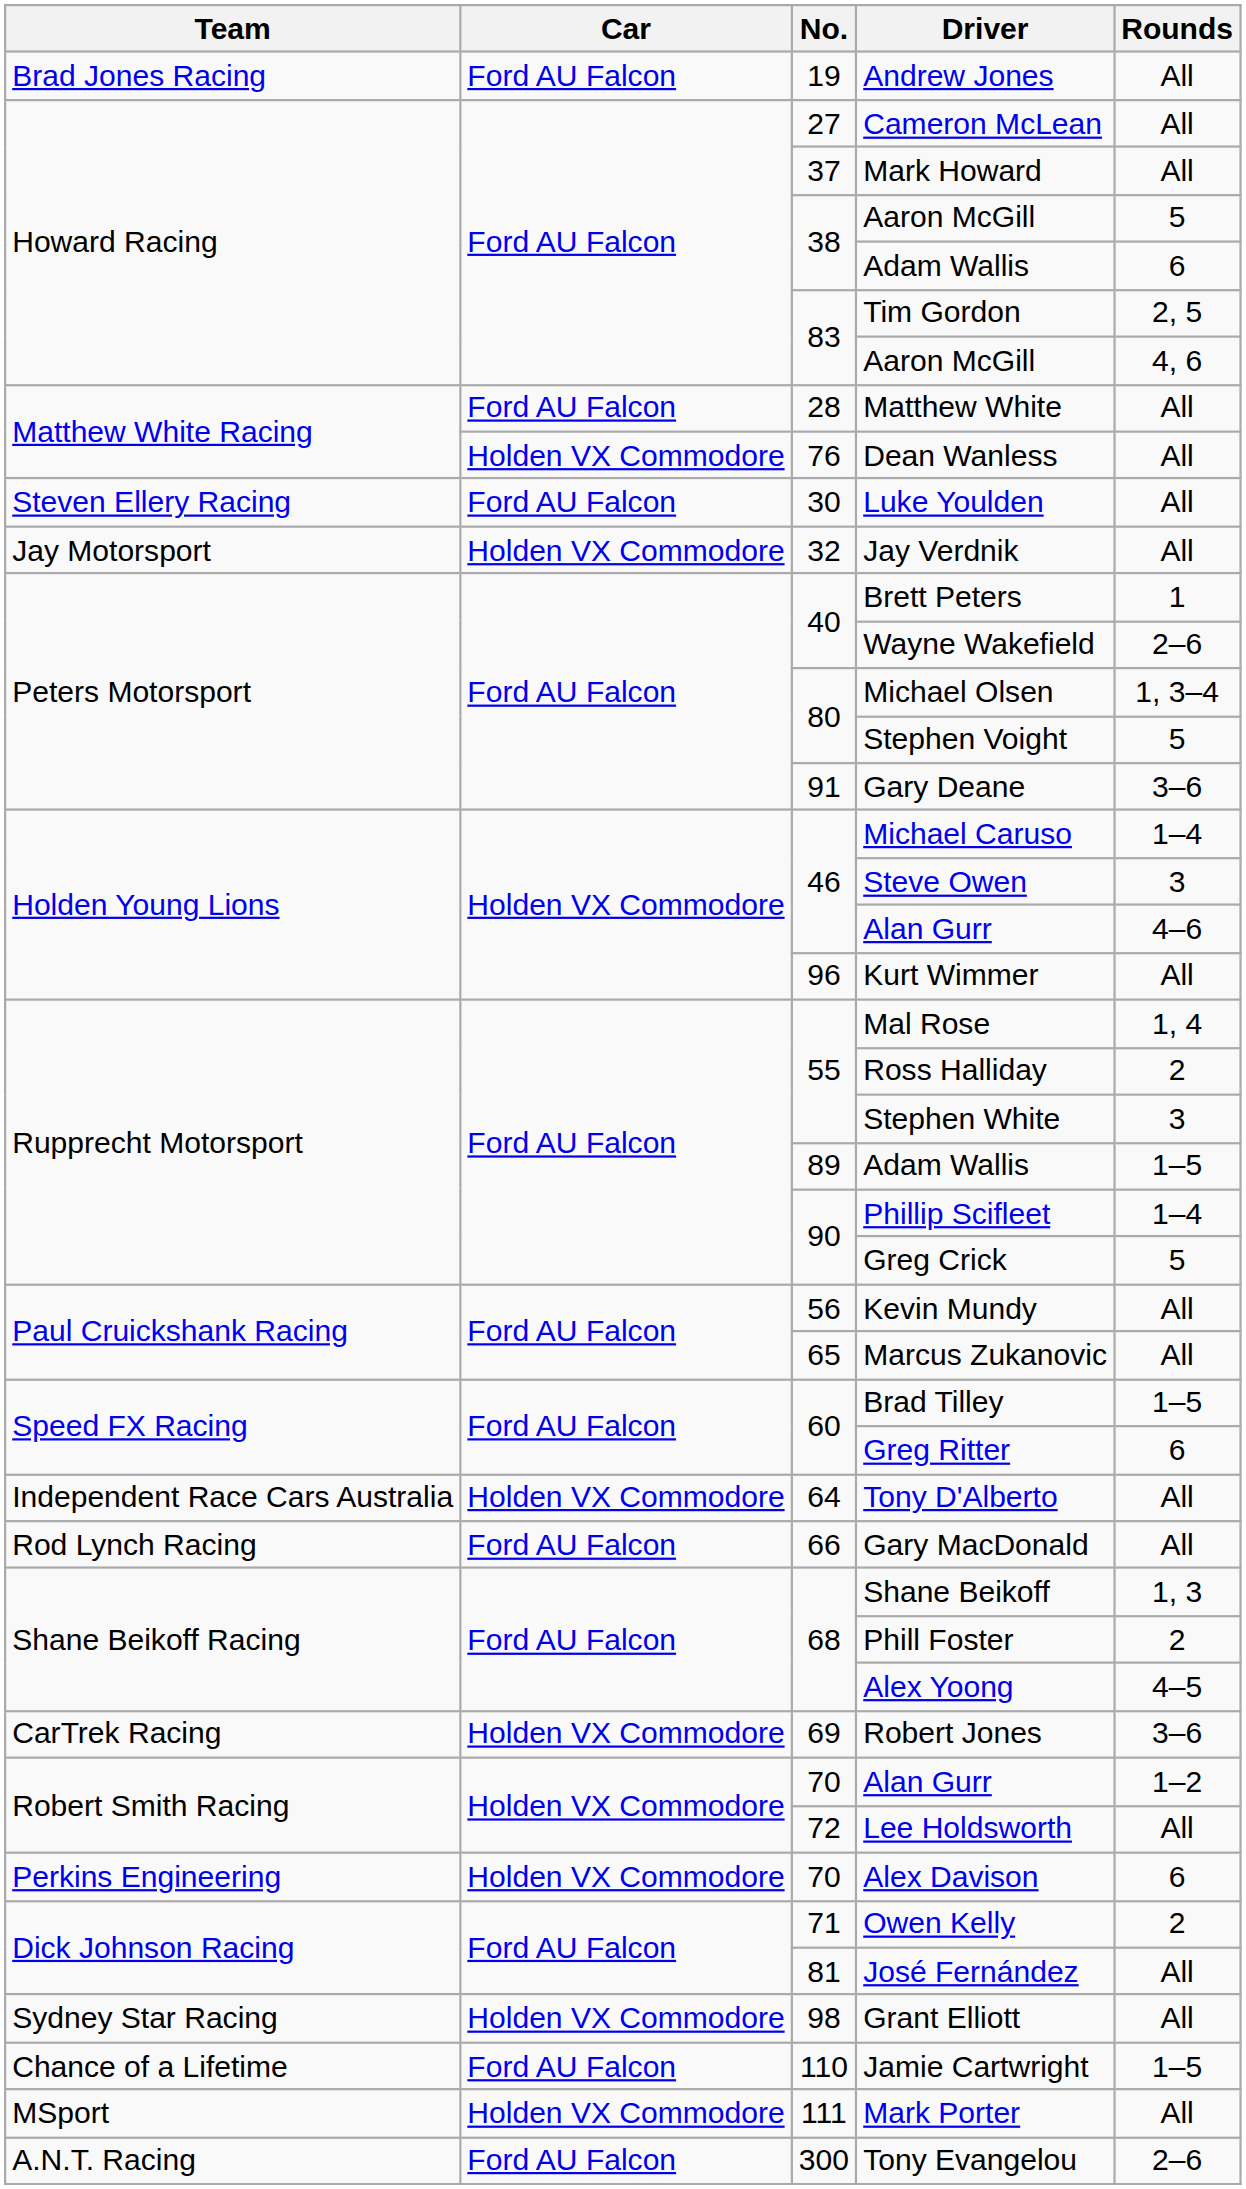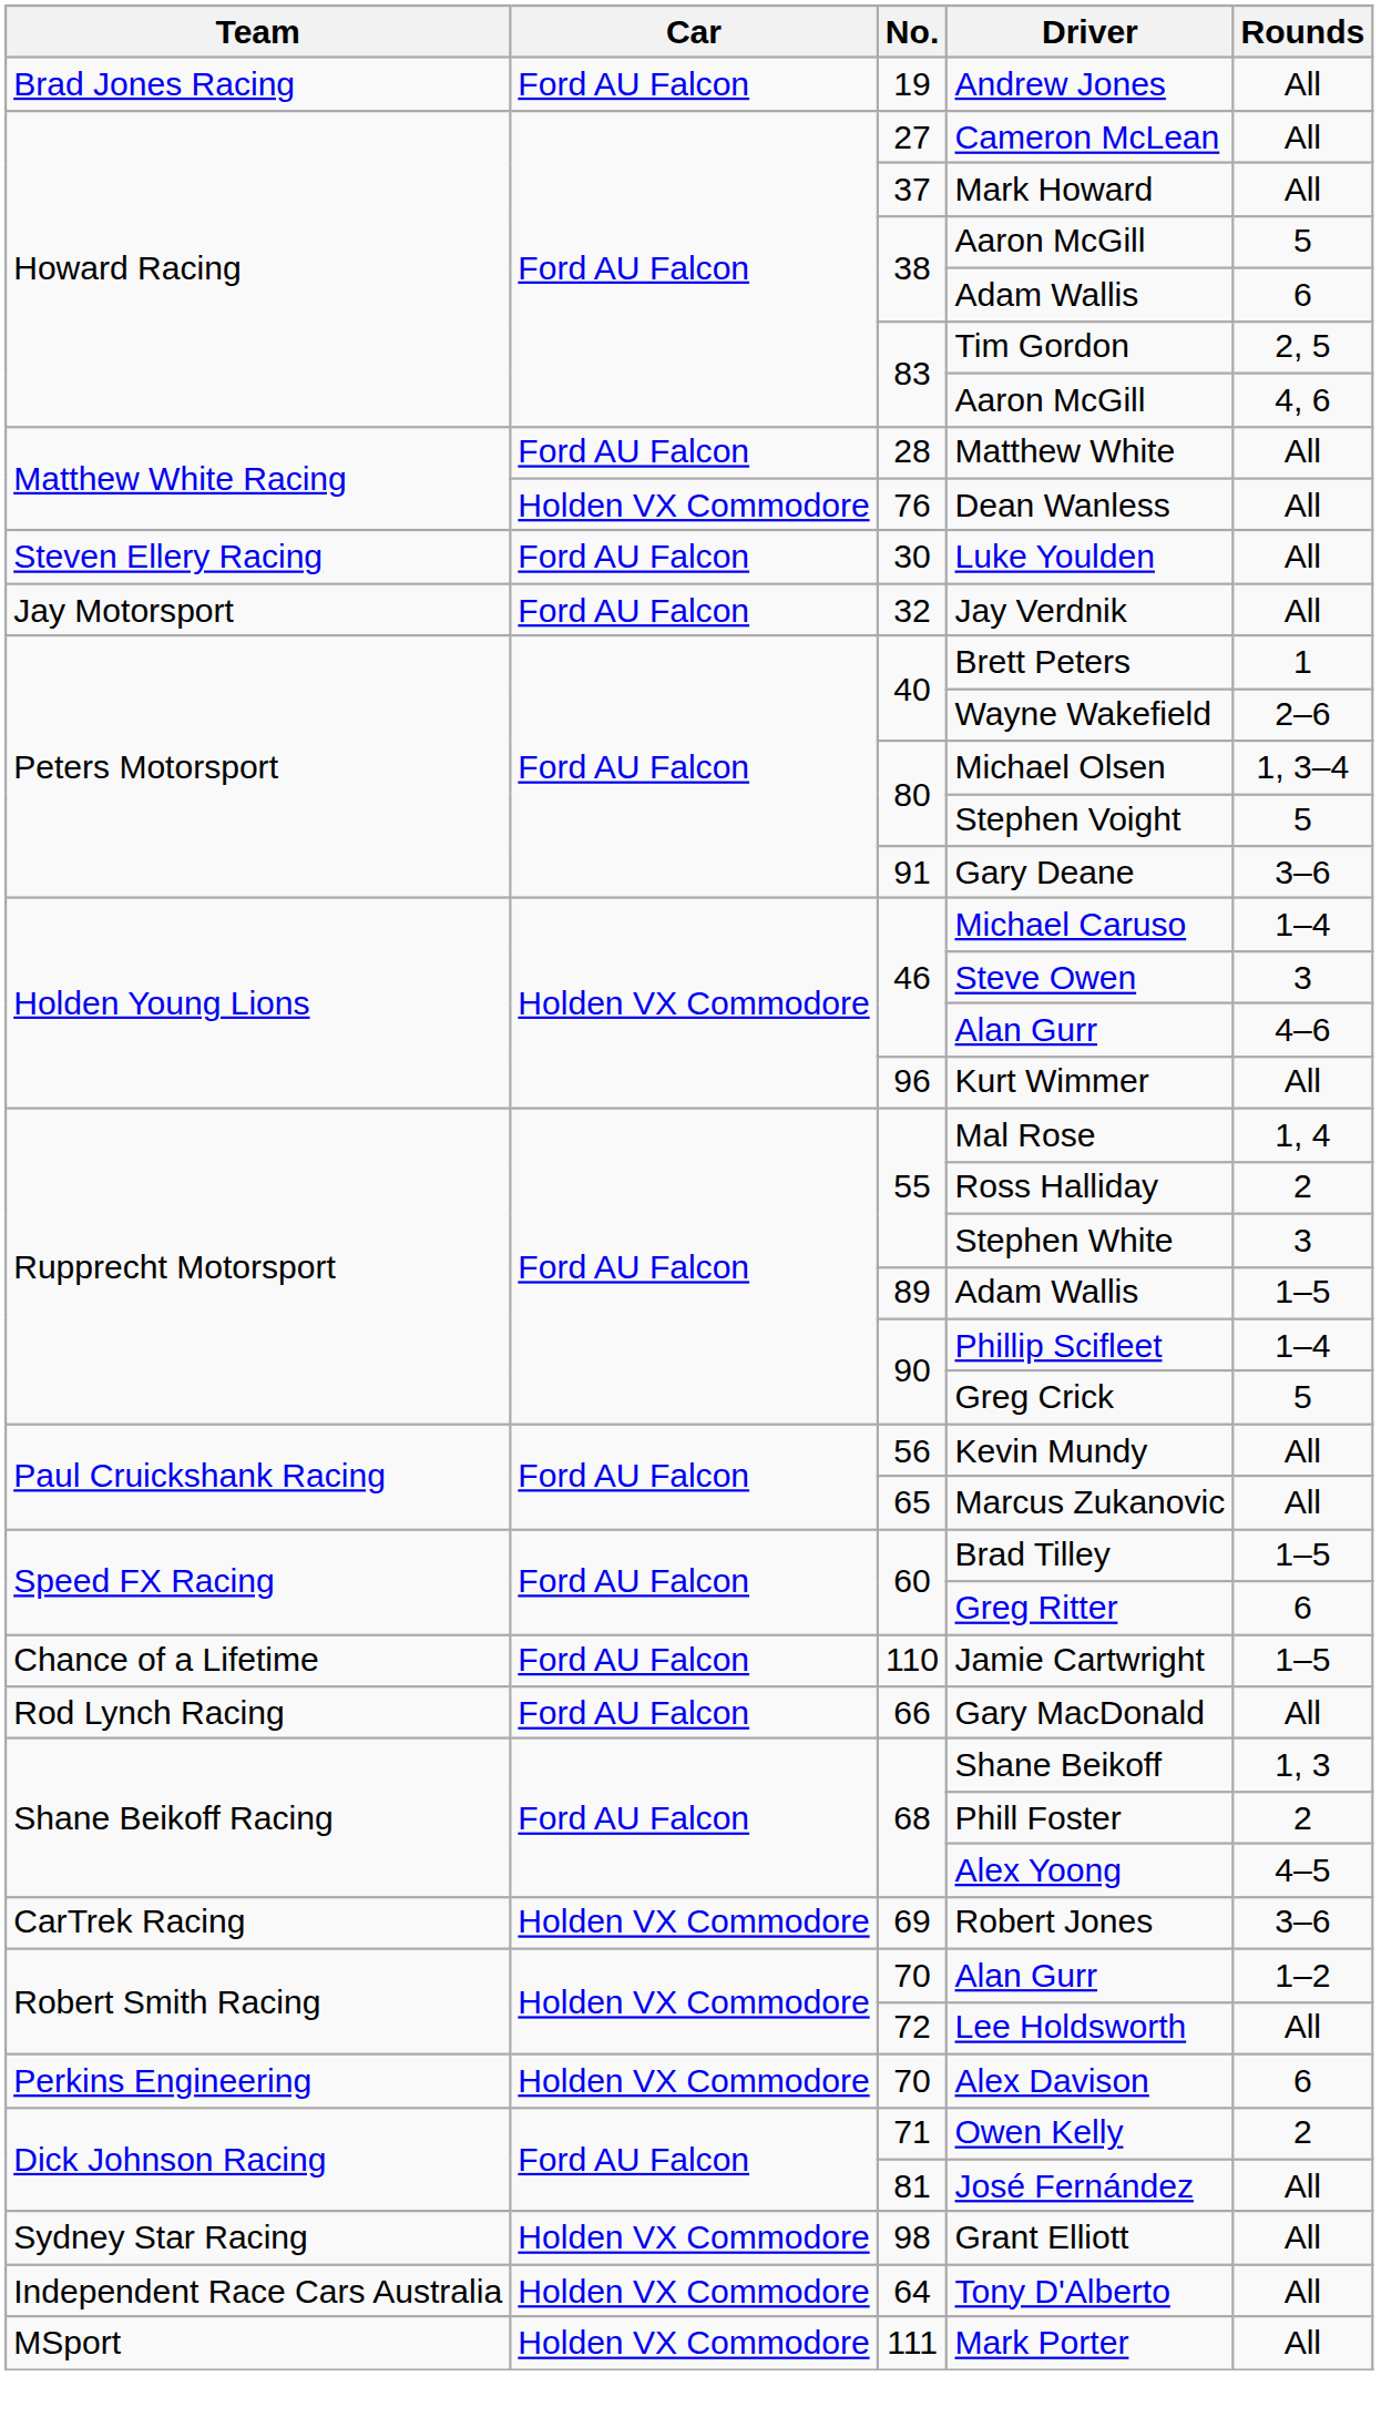Jay Verdnik | Car: Holden VX Commodore -> Ford AU Falcon
rows swapped: Tony D'Alberto <-> Jamie Cartwright
- row: A.N.T. Racing | Ford AU Falcon | 300 | Tony Evangelou | 2–6
